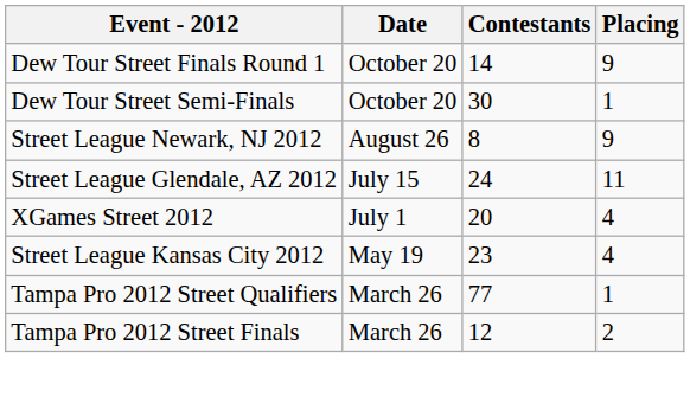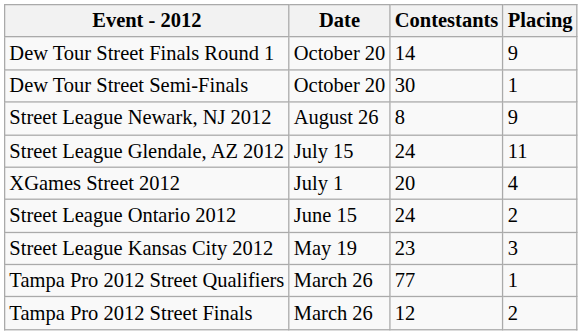+ row: Street League Ontario 2012 | June 15 | 24 | 2
Street League Kansas City 2012 | Placing: 4 -> 3
